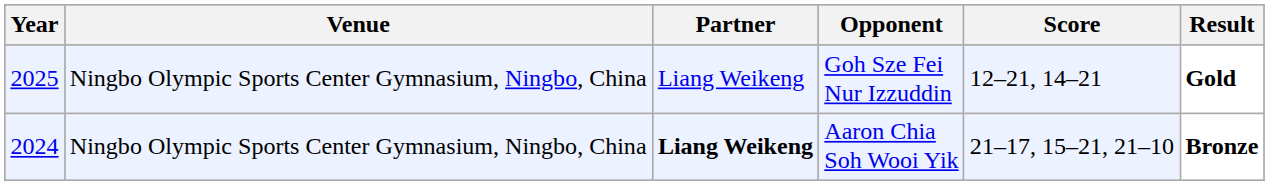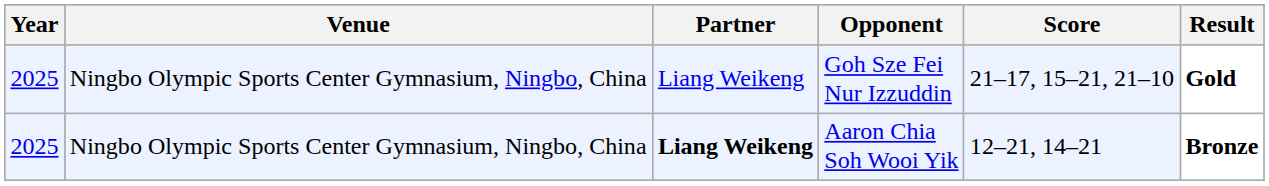Goh Sze Fei Nur Izzuddin | Score: 12–21, 14–21 -> 21–17, 15–21, 21–10
Aaron Chia Soh Wooi Yik | Year: 2024 -> 2025
Aaron Chia Soh Wooi Yik | Score: 21–17, 15–21, 21–10 -> 12–21, 14–21
